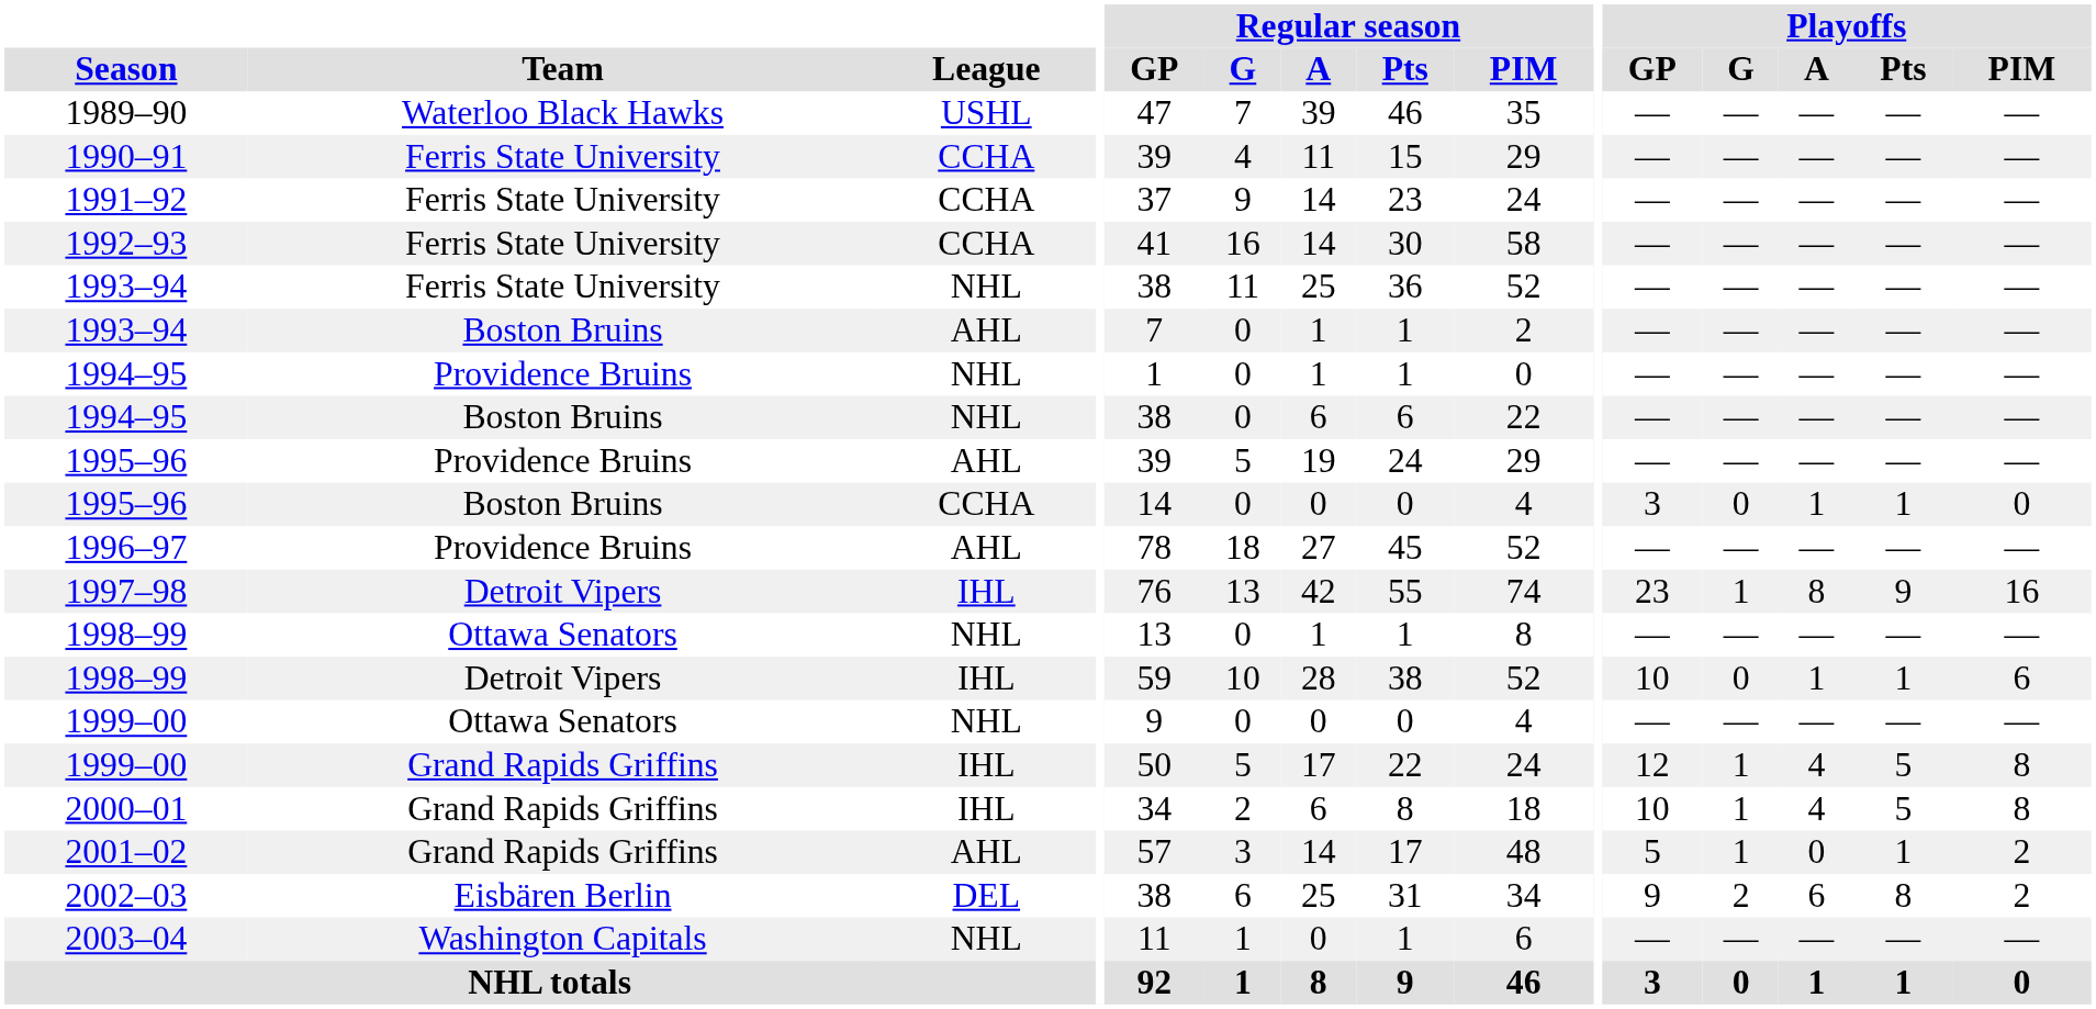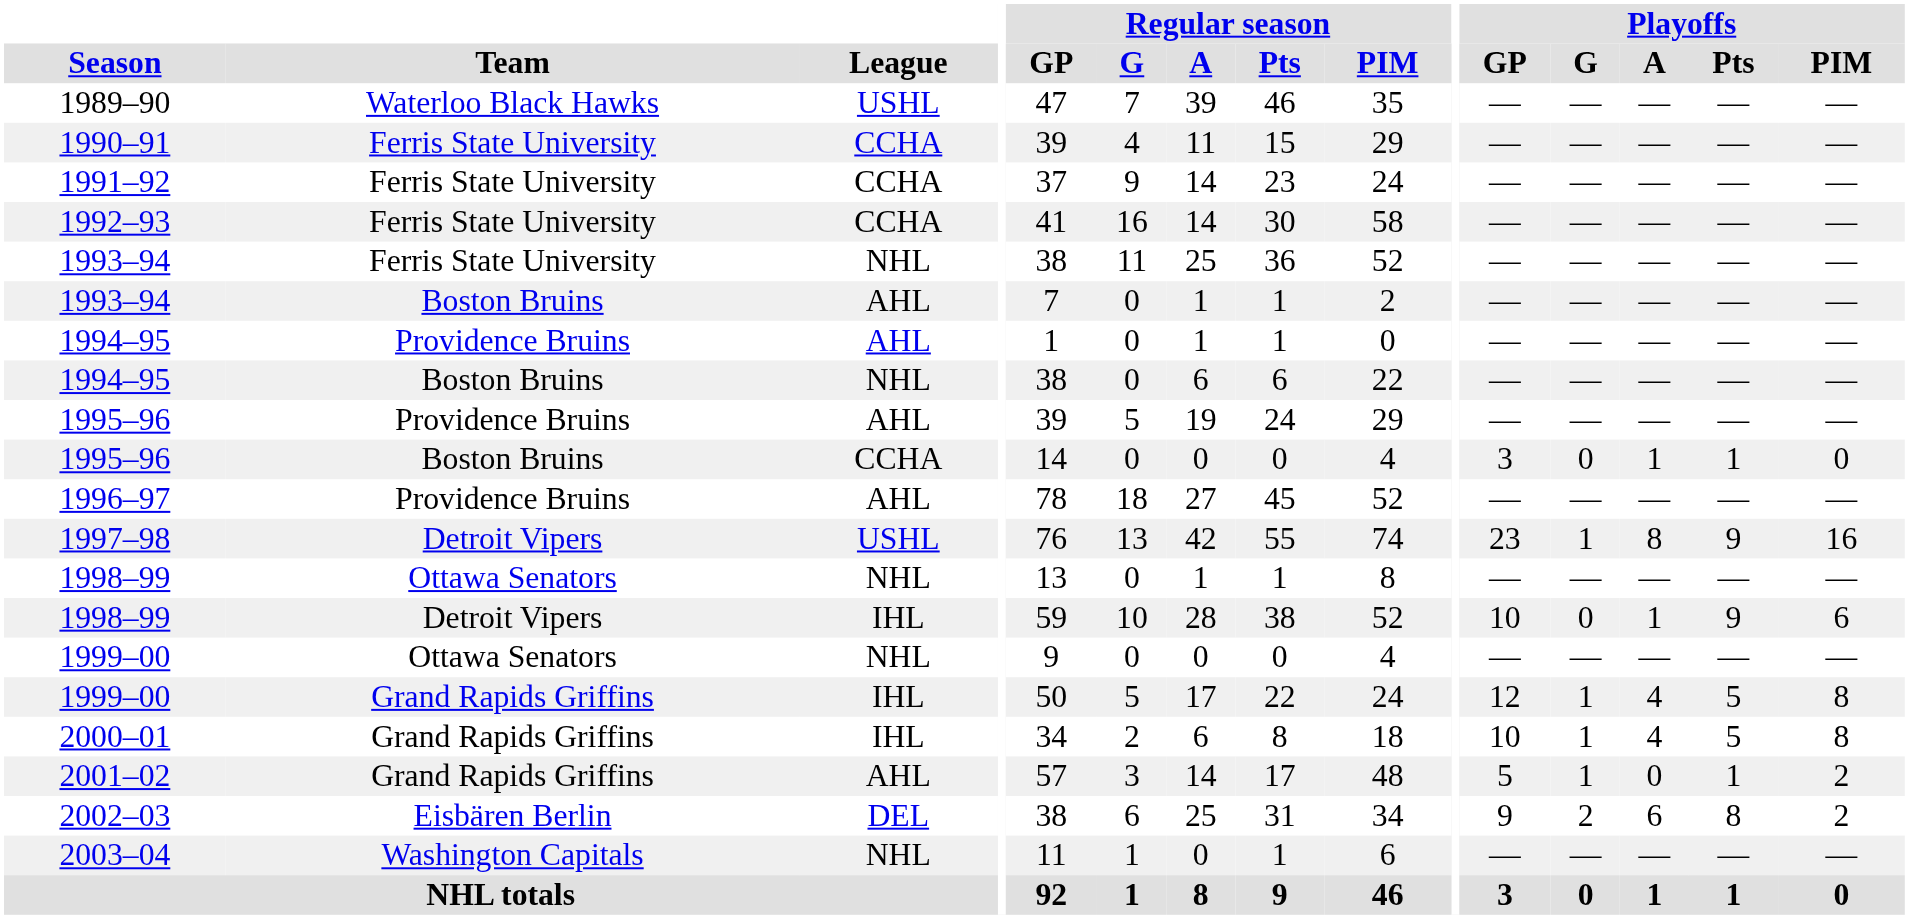1994–95 / Providence Bruins | League: NHL -> AHL
1997–98 | League: IHL -> USHL
1998–99 / Detroit Vipers | Playoffs / Pts: 1 -> 9
